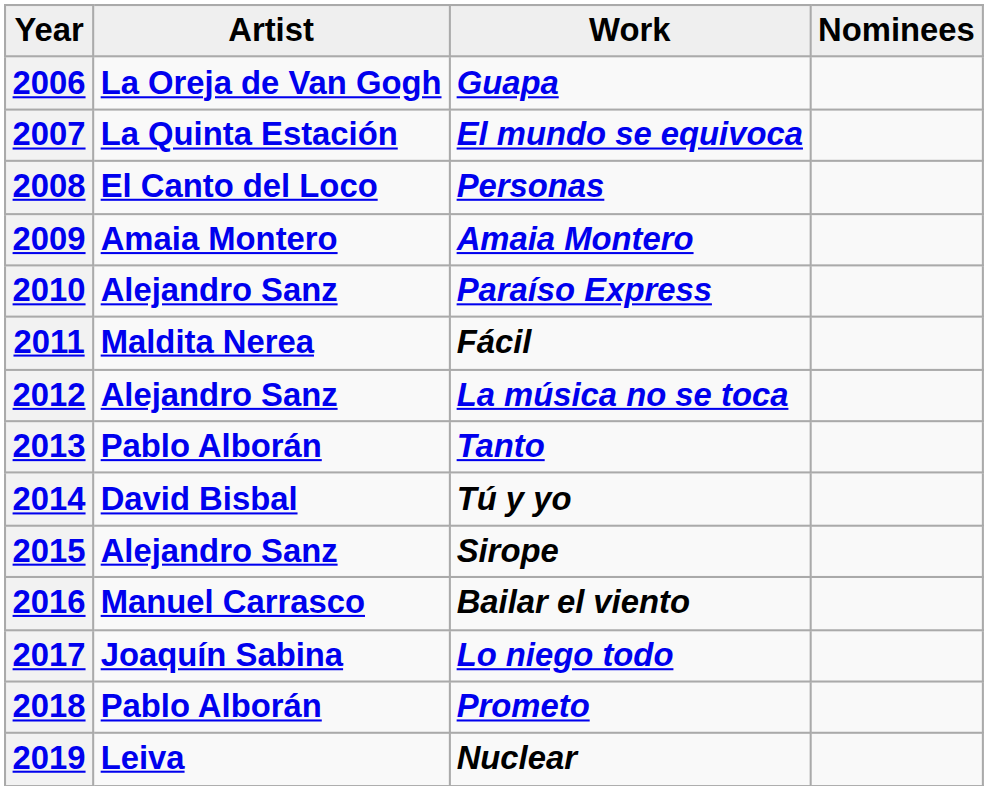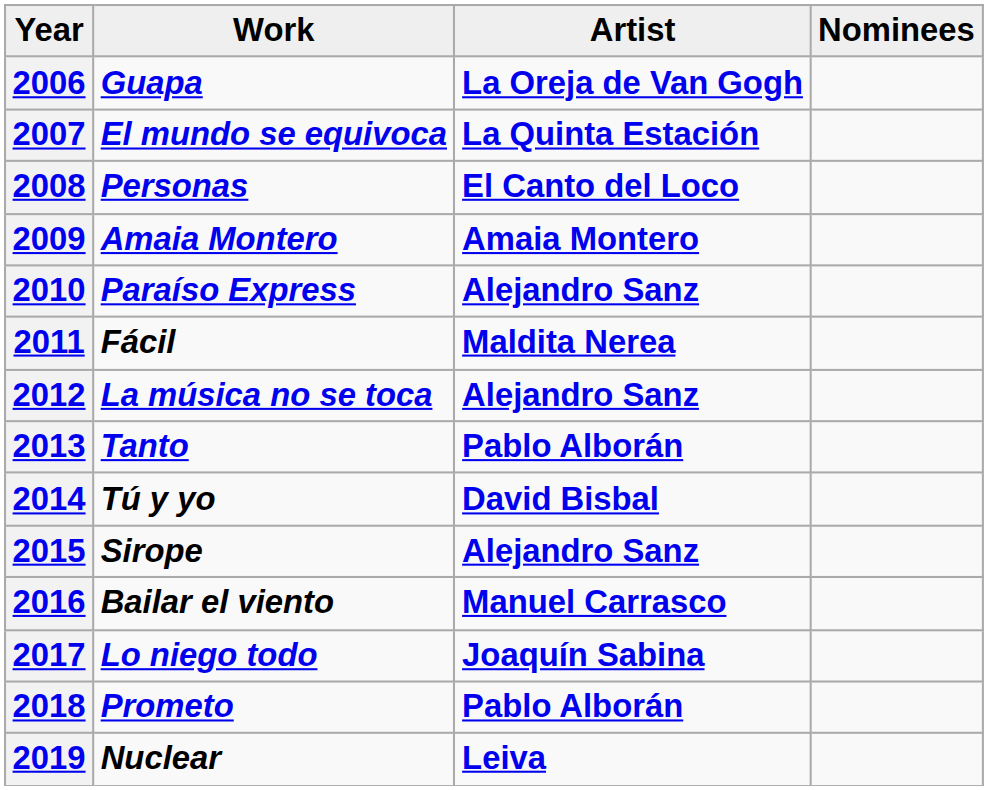columns swapped: Artist <-> Work
